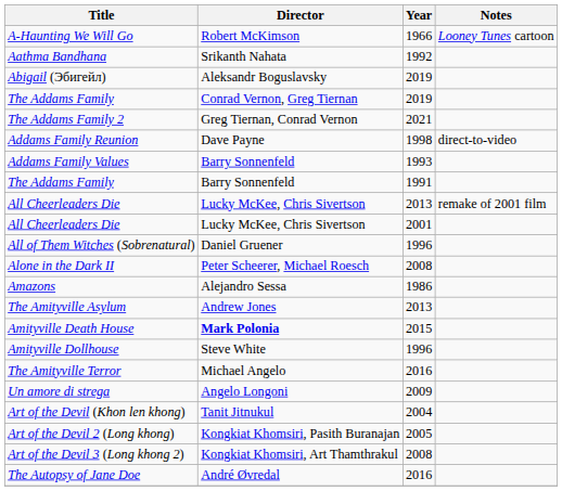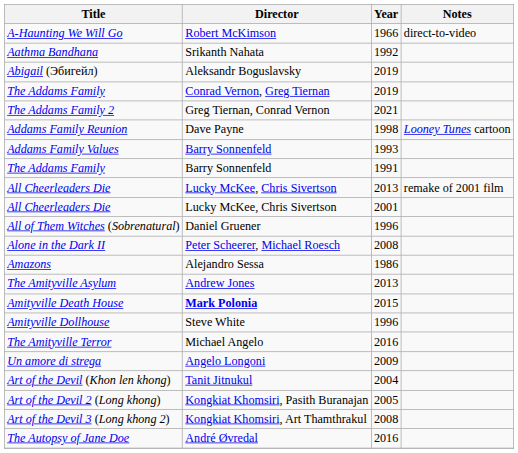A-Haunting We Will Go | Notes: Looney Tunes cartoon -> direct-to-video
Addams Family Reunion | Notes: direct-to-video -> Looney Tunes cartoon
